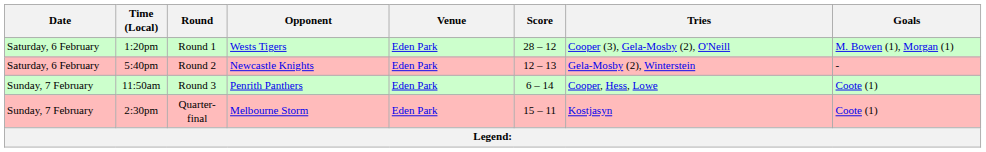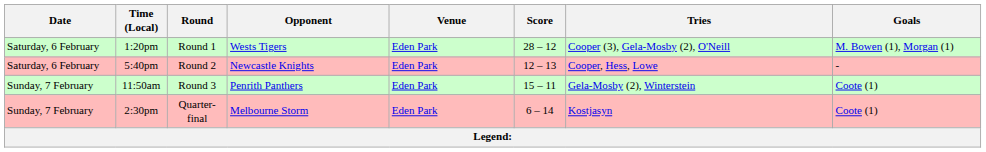5:40pm | Tries: Gela-Mosby (2), Winterstein -> Cooper, Hess, Lowe
11:50am | Score: 6 – 14 -> 15 – 11
11:50am | Tries: Cooper, Hess, Lowe -> Gela-Mosby (2), Winterstein
2:30pm | Score: 15 – 11 -> 6 – 14
